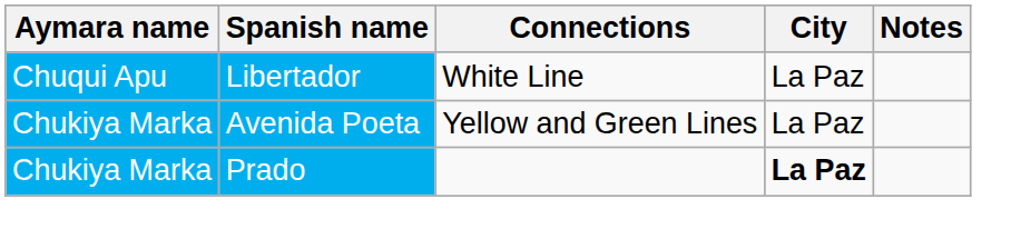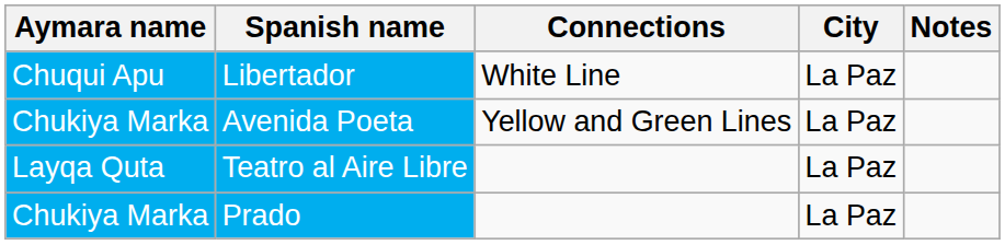+ row: Layqa Quta | Teatro al Aire Libre | La Paz
Prado | City: bold -> normal
